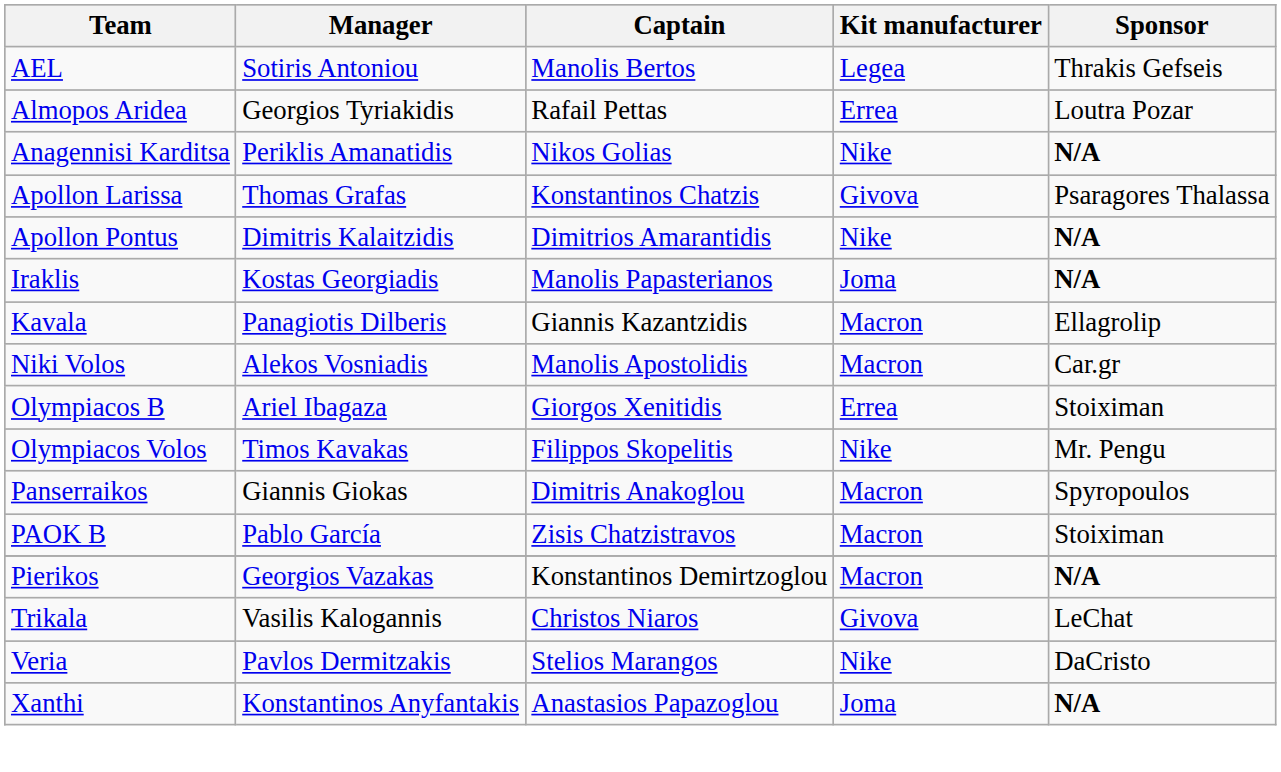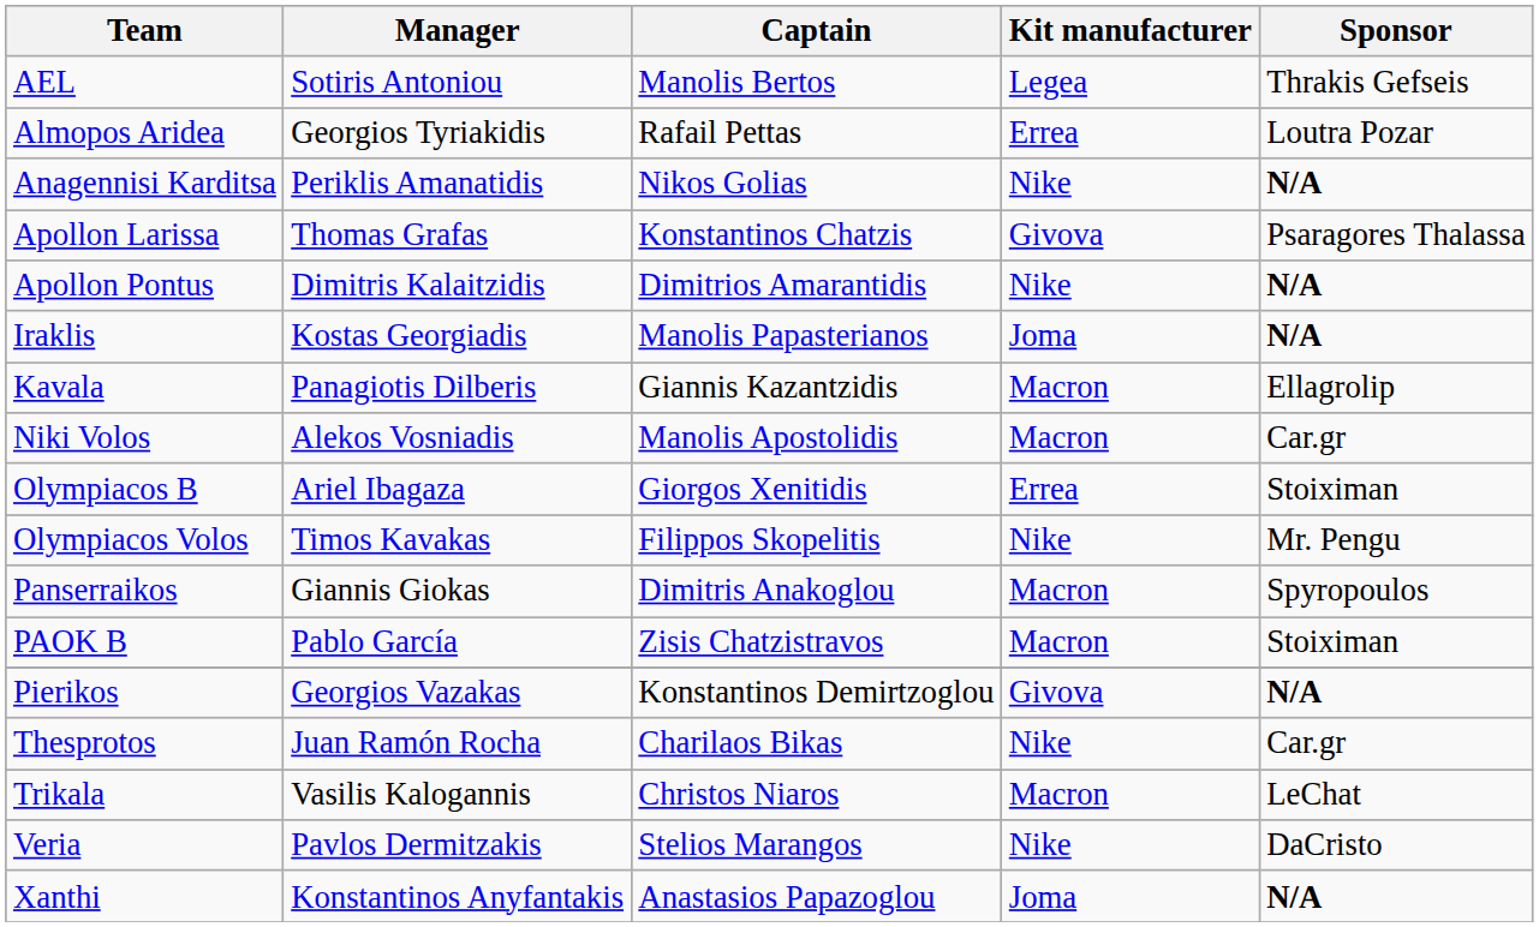Pierikos | Kit manufacturer: Macron -> Givova
+ row: Thesprotos | Juan Ramón Rocha | Charilaos Bikas | Nike | Car.gr
Trikala | Kit manufacturer: Givova -> Macron
